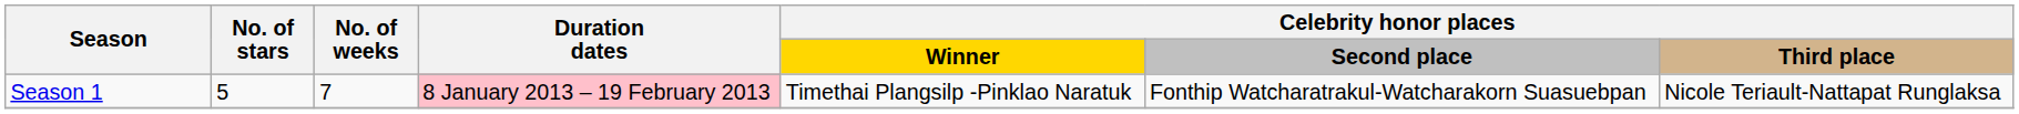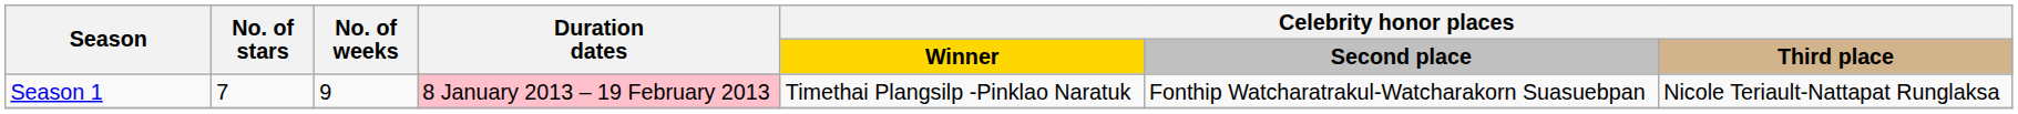Season 1 | No. of stars: 5 -> 7
Season 1 | No. of weeks: 7 -> 9
